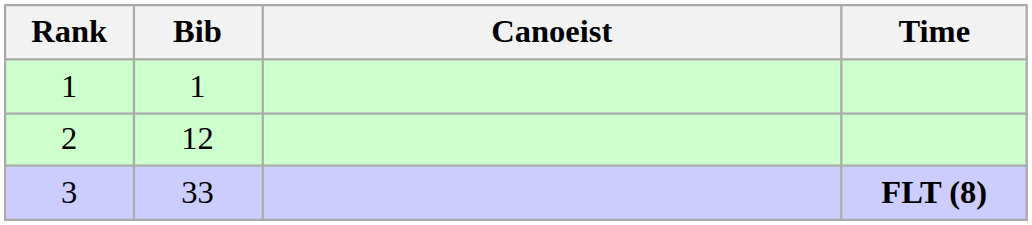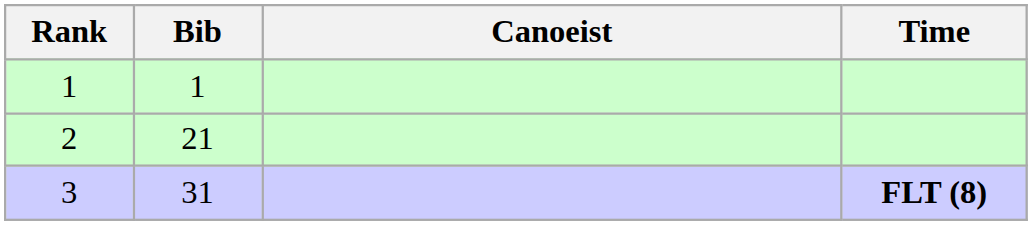2 | Bib: 12 -> 21
3 | Bib: 33 -> 31
